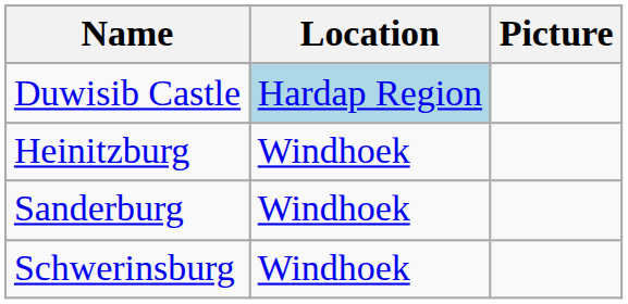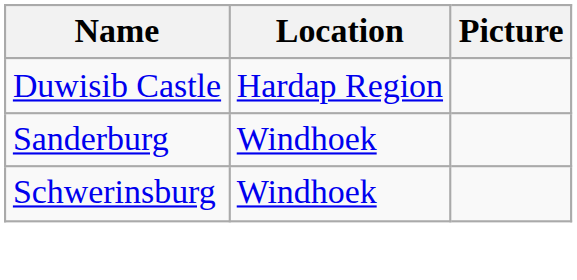Duwisib Castle | Location: lightblue background -> no background
- row: Heinitzburg | Windhoek
